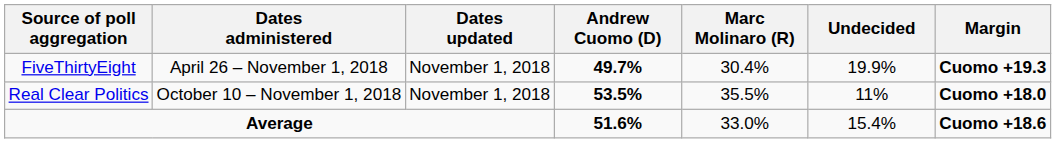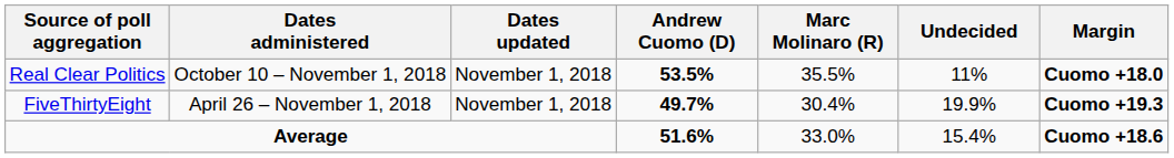rows swapped: Real Clear Politics <-> FiveThirtyEight
